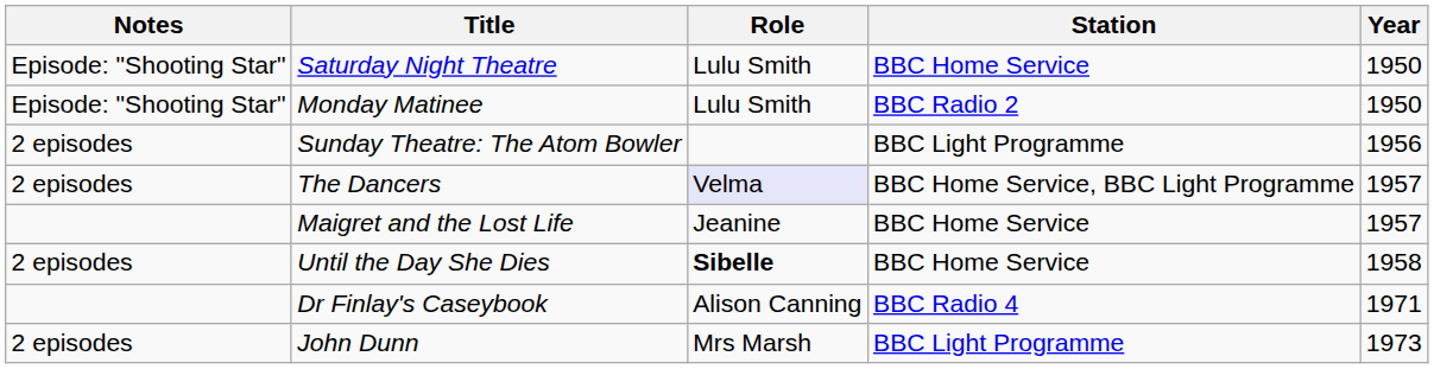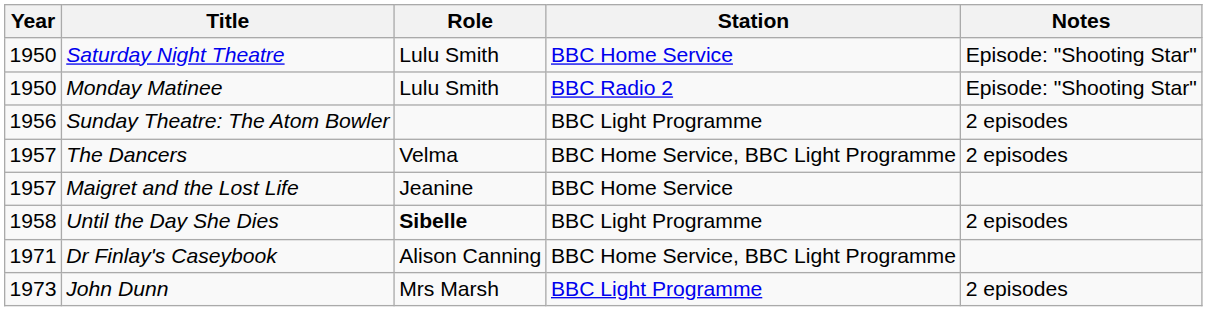columns swapped: Year <-> Notes
The Dancers | Role: lavender background -> no background
Until the Day She Dies | Station: BBC Home Service -> BBC Light Programme
Dr Finlay's Caseybook | Station: BBC Radio 4 -> BBC Home Service, BBC Light Programme
